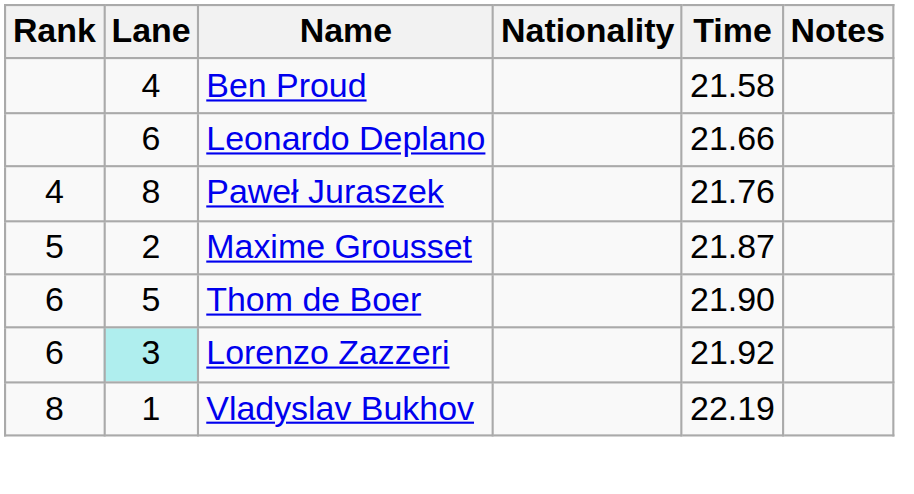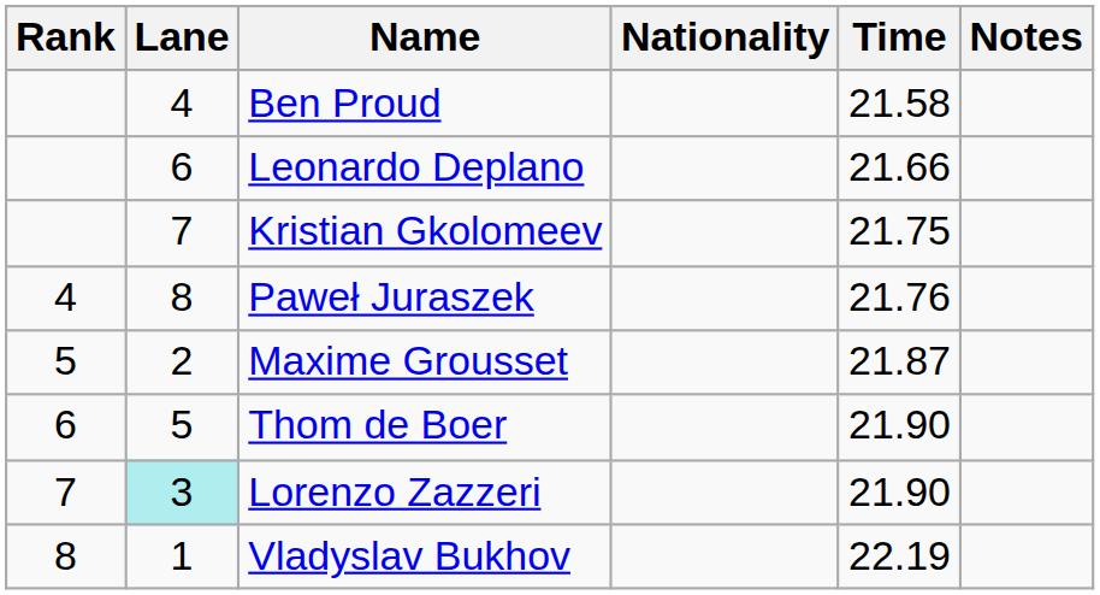+ row: 7 | Kristian Gkolomeev | 21.75
Lorenzo Zazzeri | Rank: 6 -> 7
Lorenzo Zazzeri | Time: 21.92 -> 21.90
